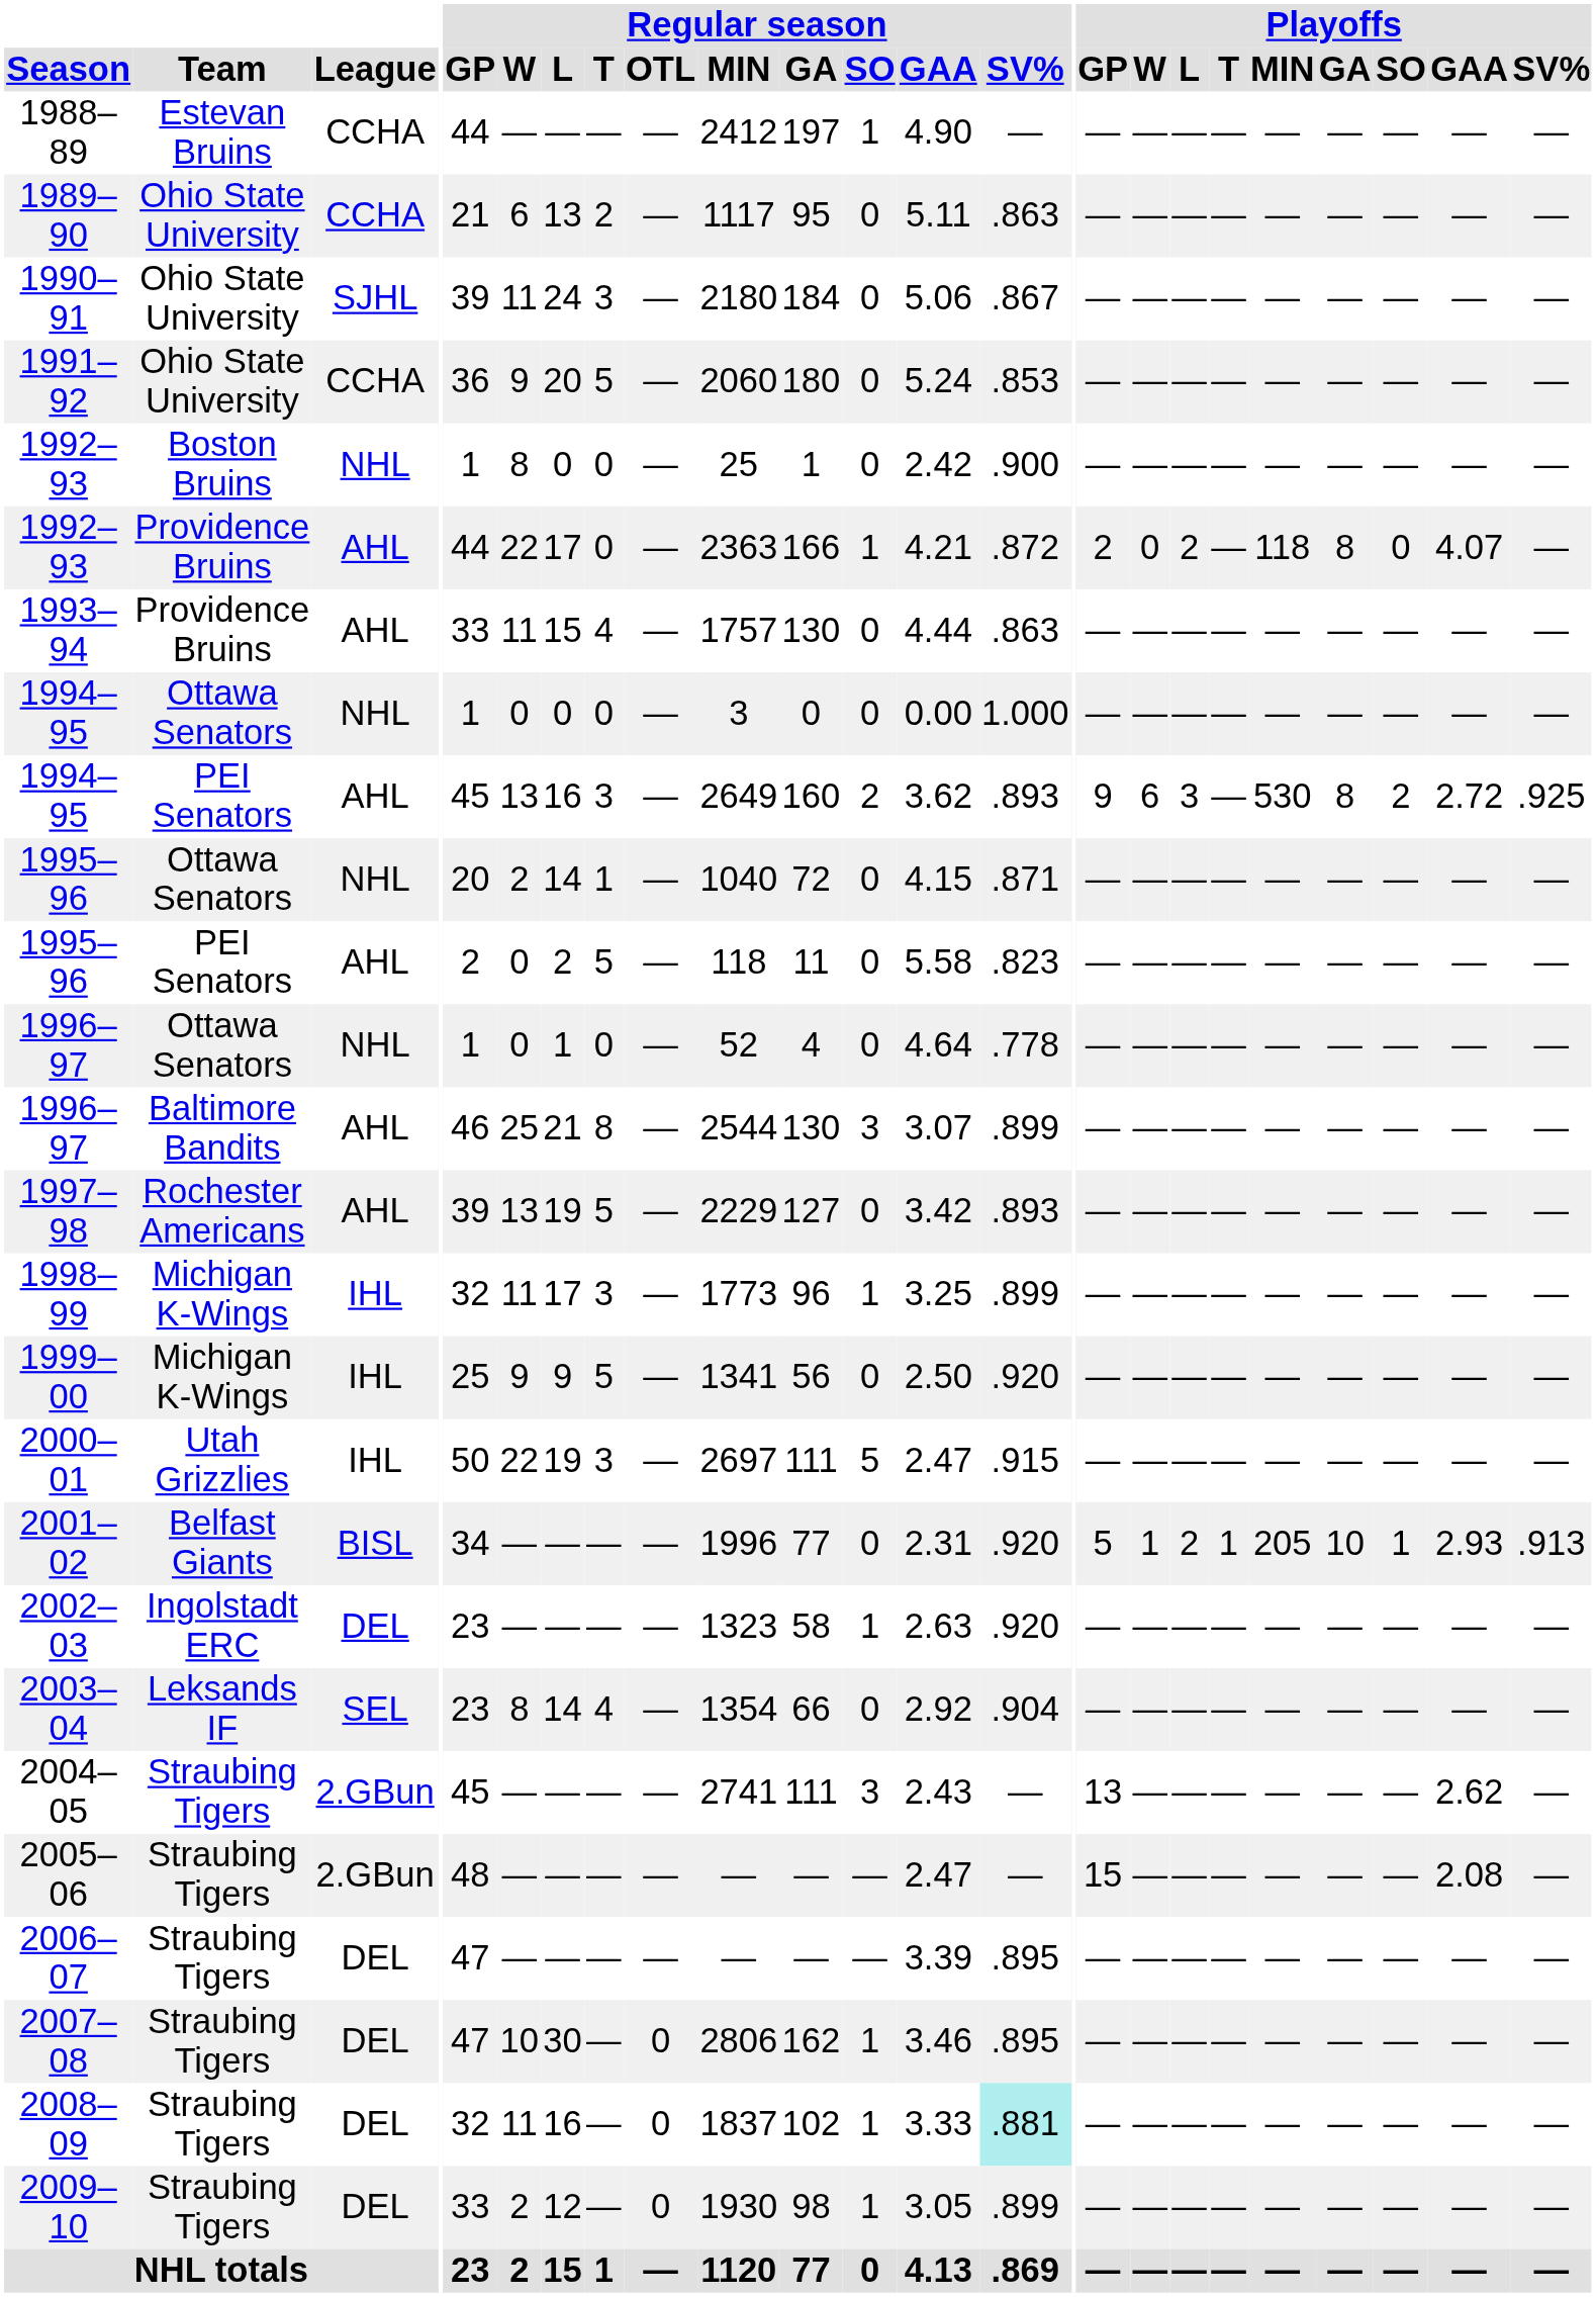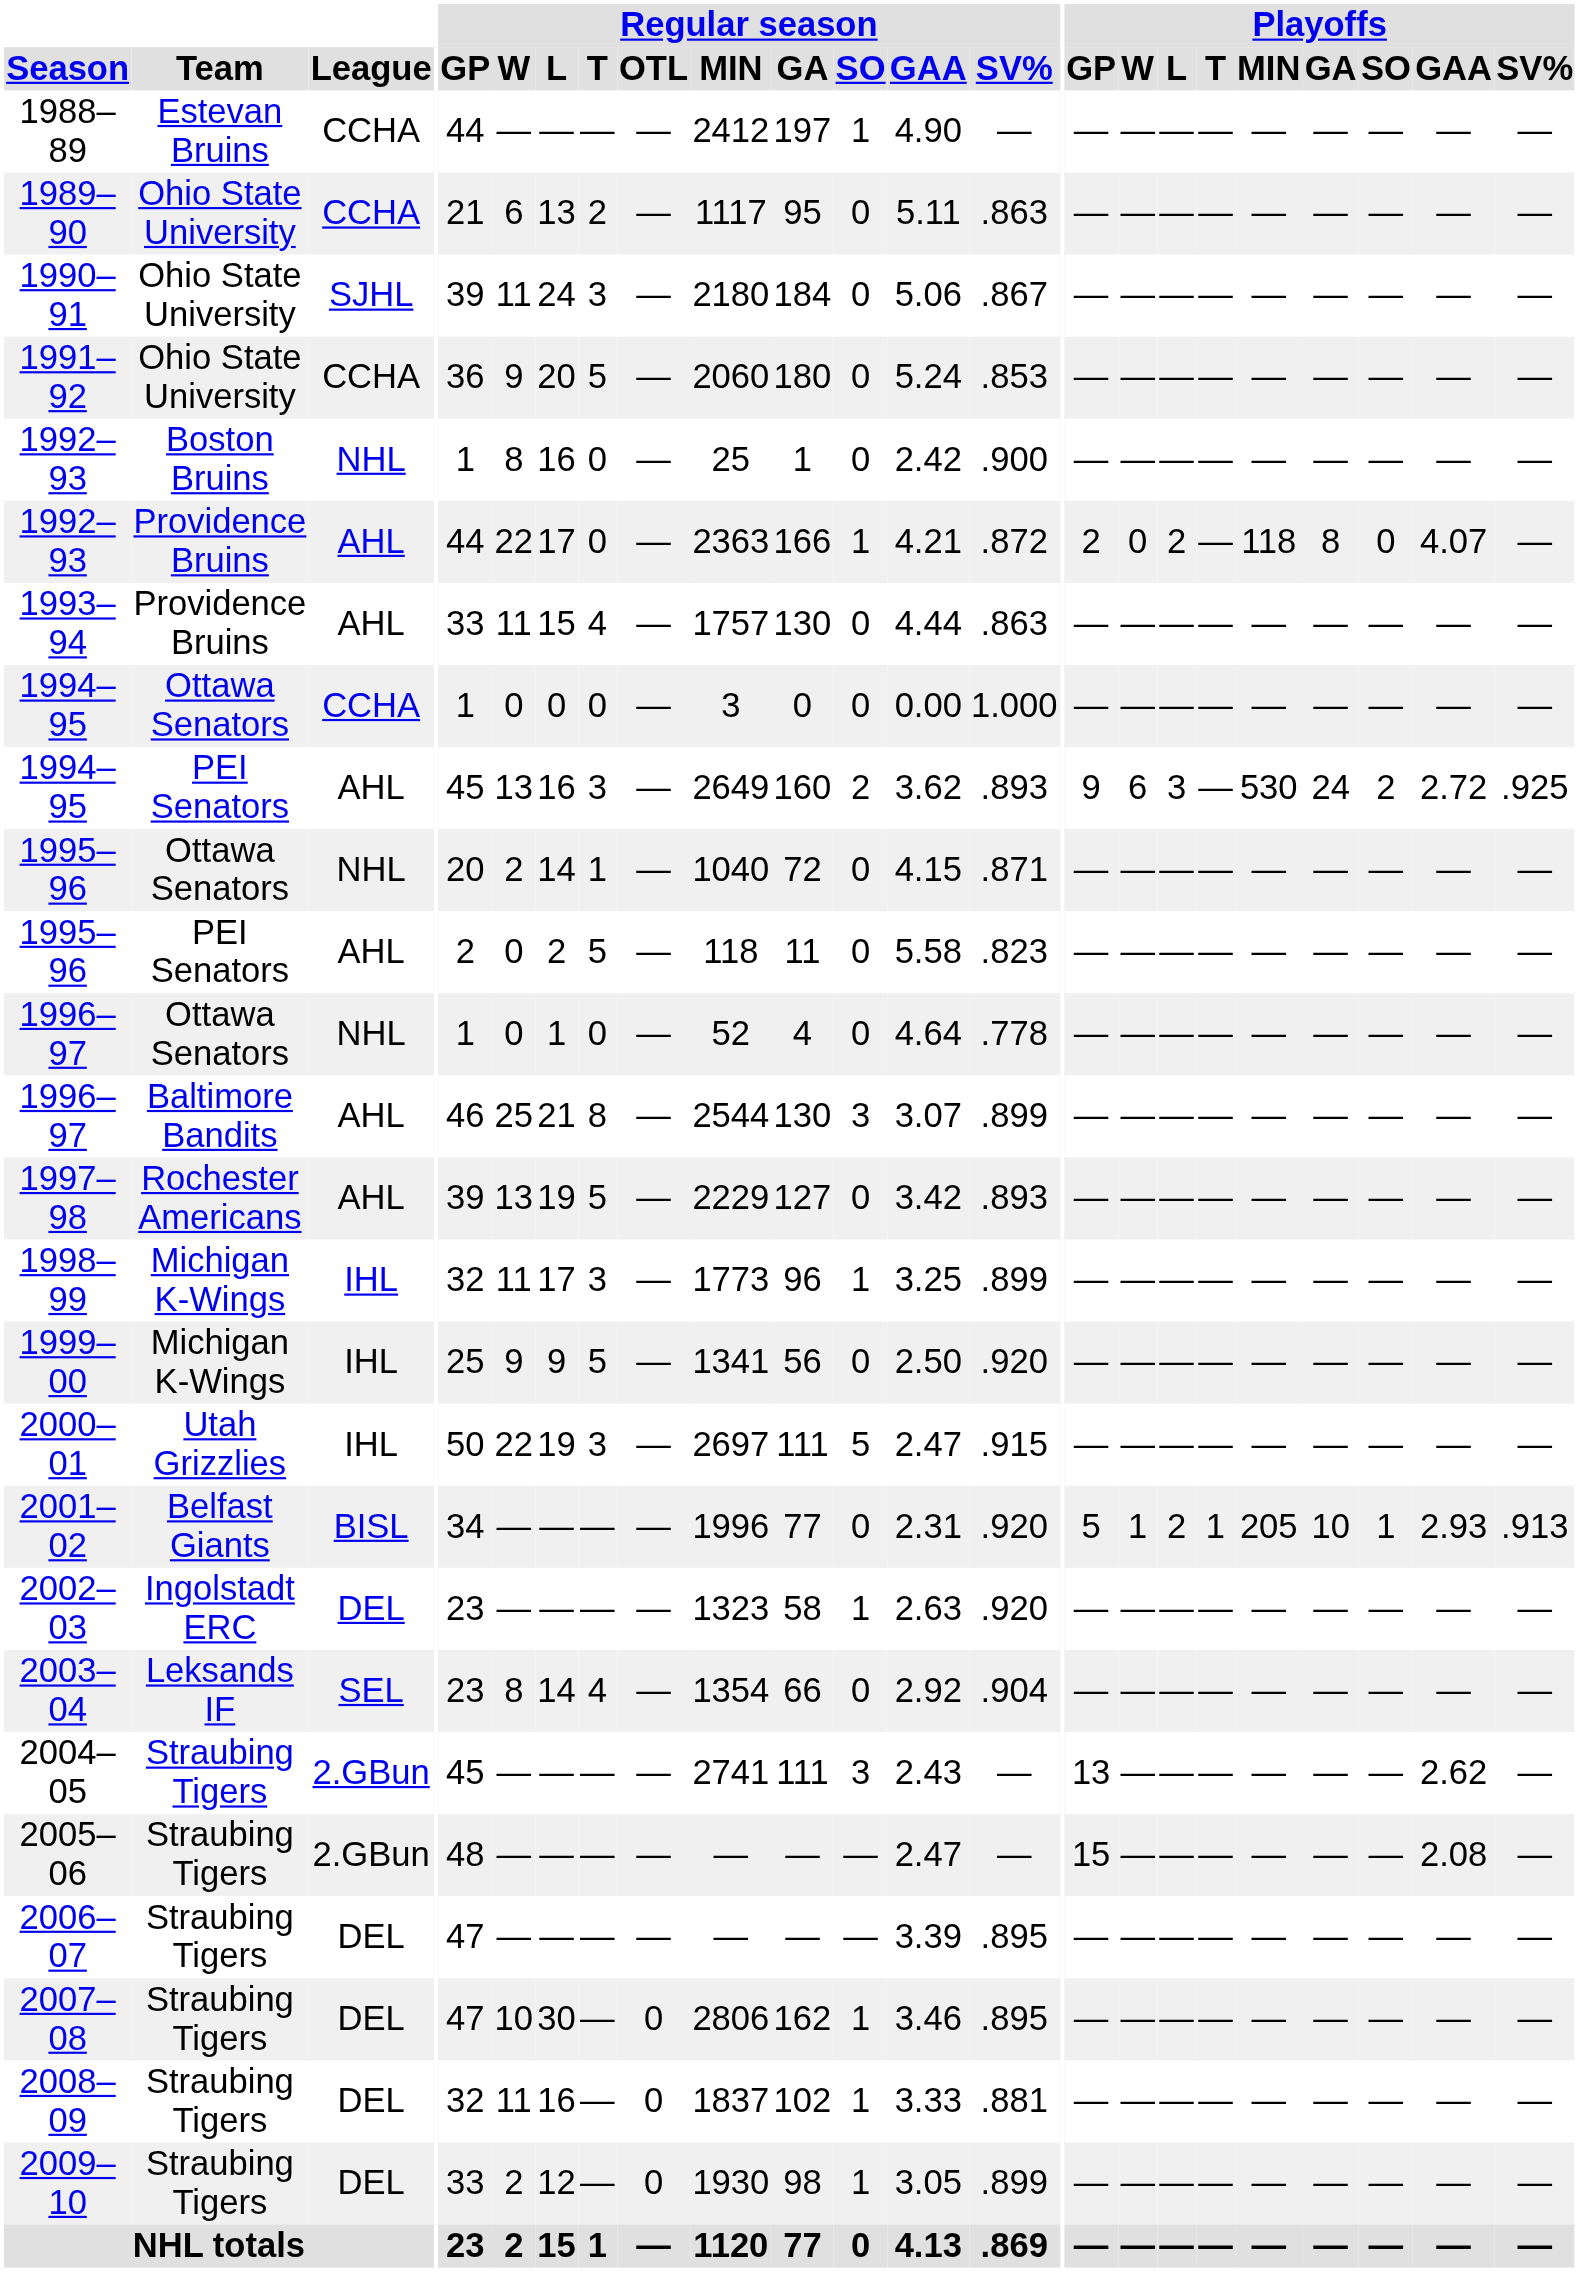1992–93 / Boston Bruins | Regular season / L: 0 -> 16
1994–95 / Ottawa Senators | League: NHL -> CCHA
1994–95 / PEI Senators | Playoffs / GA: 8 -> 24
2008–09 | Regular season / SV%: paleturquoise background -> no background
